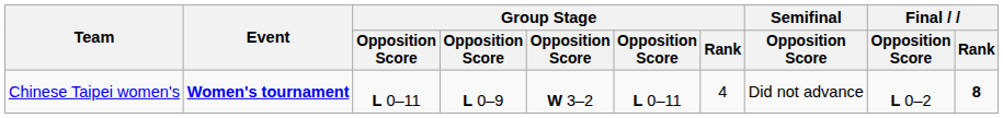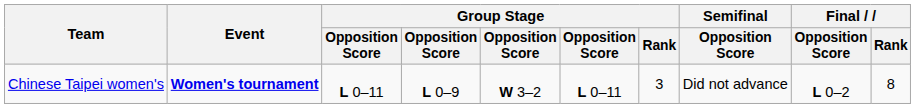Chinese Taipei women's | Group Stage / Rank: 4 -> 3
Chinese Taipei women's | Final / Rank: bold -> normal
